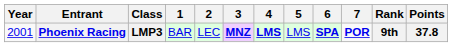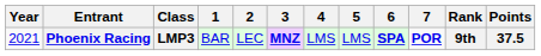Phoenix Racing | Year: 2001 -> 2021
Phoenix Racing | 4: bold -> normal
Phoenix Racing | Points: 37.8 -> 37.5
